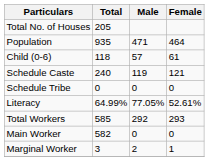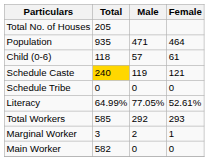Schedule Caste | Total: no background -> gold background
rows swapped: Main Worker <-> Marginal Worker
